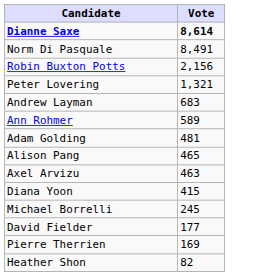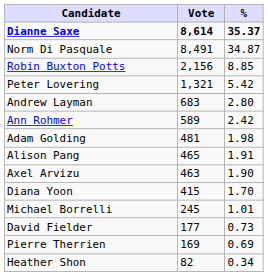+ column: % | 35.37 | 34.87 | 8.85 | 5.42 | 2.80 | 2.42 | 1.98 | 1.91 | 1.90 | 1.70 | 1.01 | 0.73 | 0.69 | 0.34
